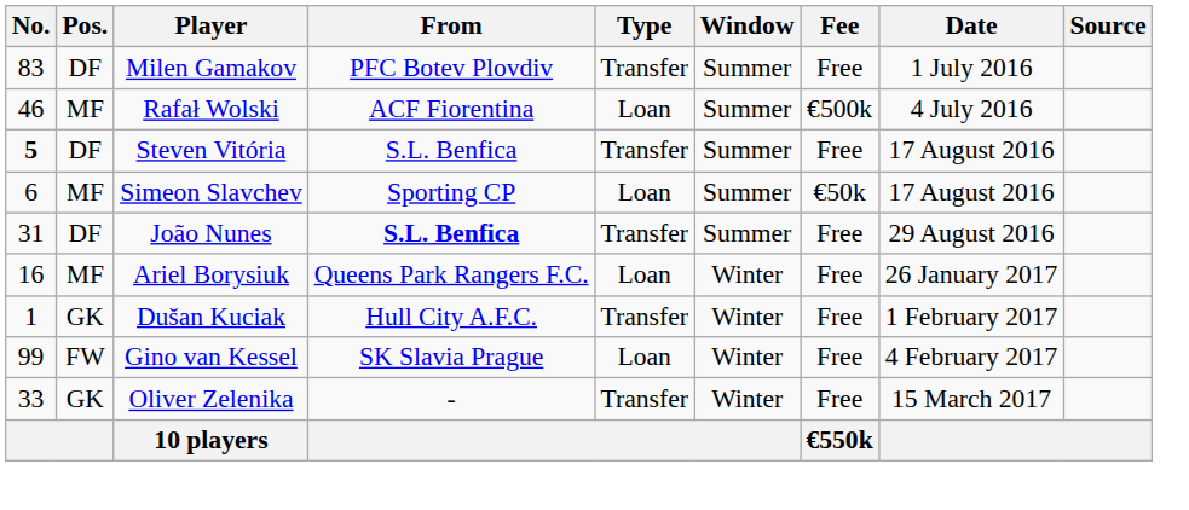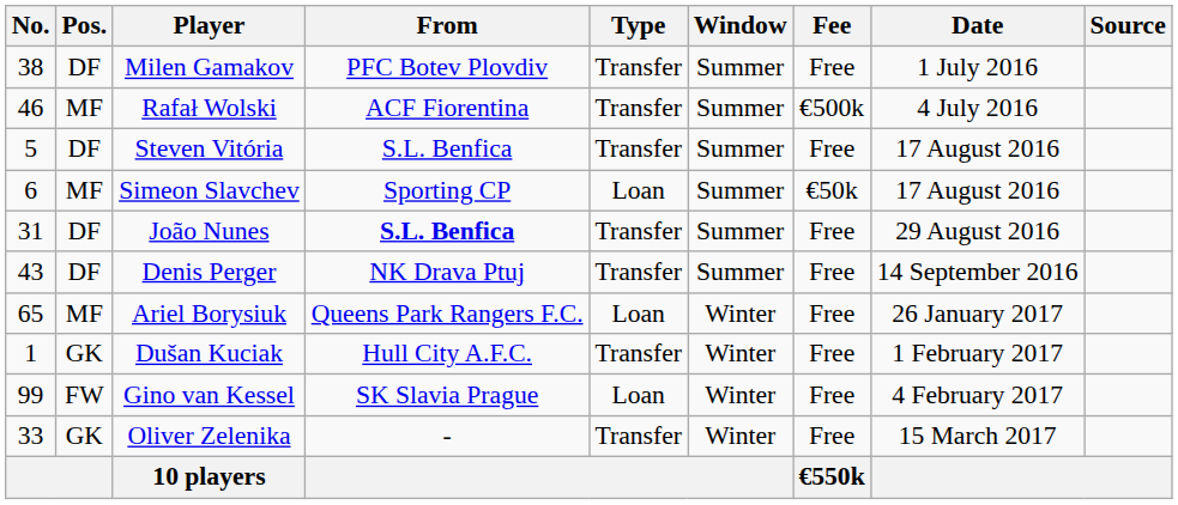Milen Gamakov | No.: 83 -> 38
Rafał Wolski | Type: Loan -> Transfer
Steven Vitória | No.: bold -> normal
+ row: 43 | DF | Denis Perger | NK Drava Ptuj | Transfer | Summer | Free | 14 September 2016
Ariel Borysiuk | No.: 16 -> 65
